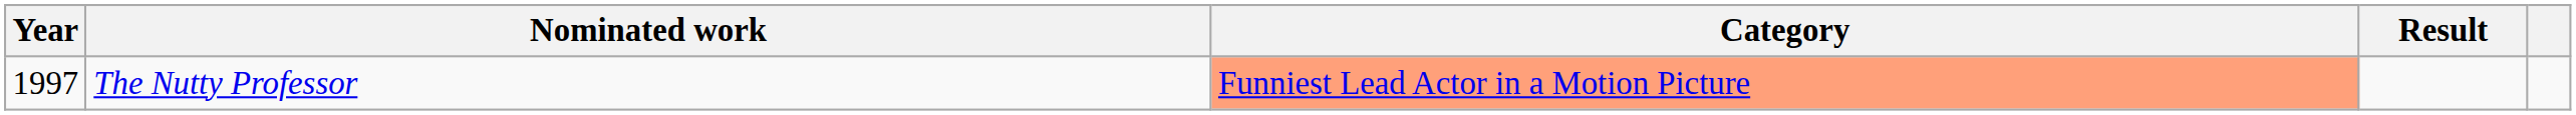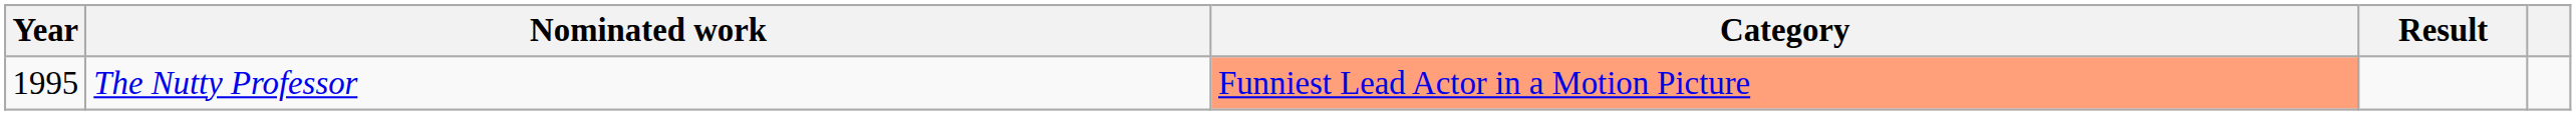The Nutty Professor | Year: 1997 -> 1995
